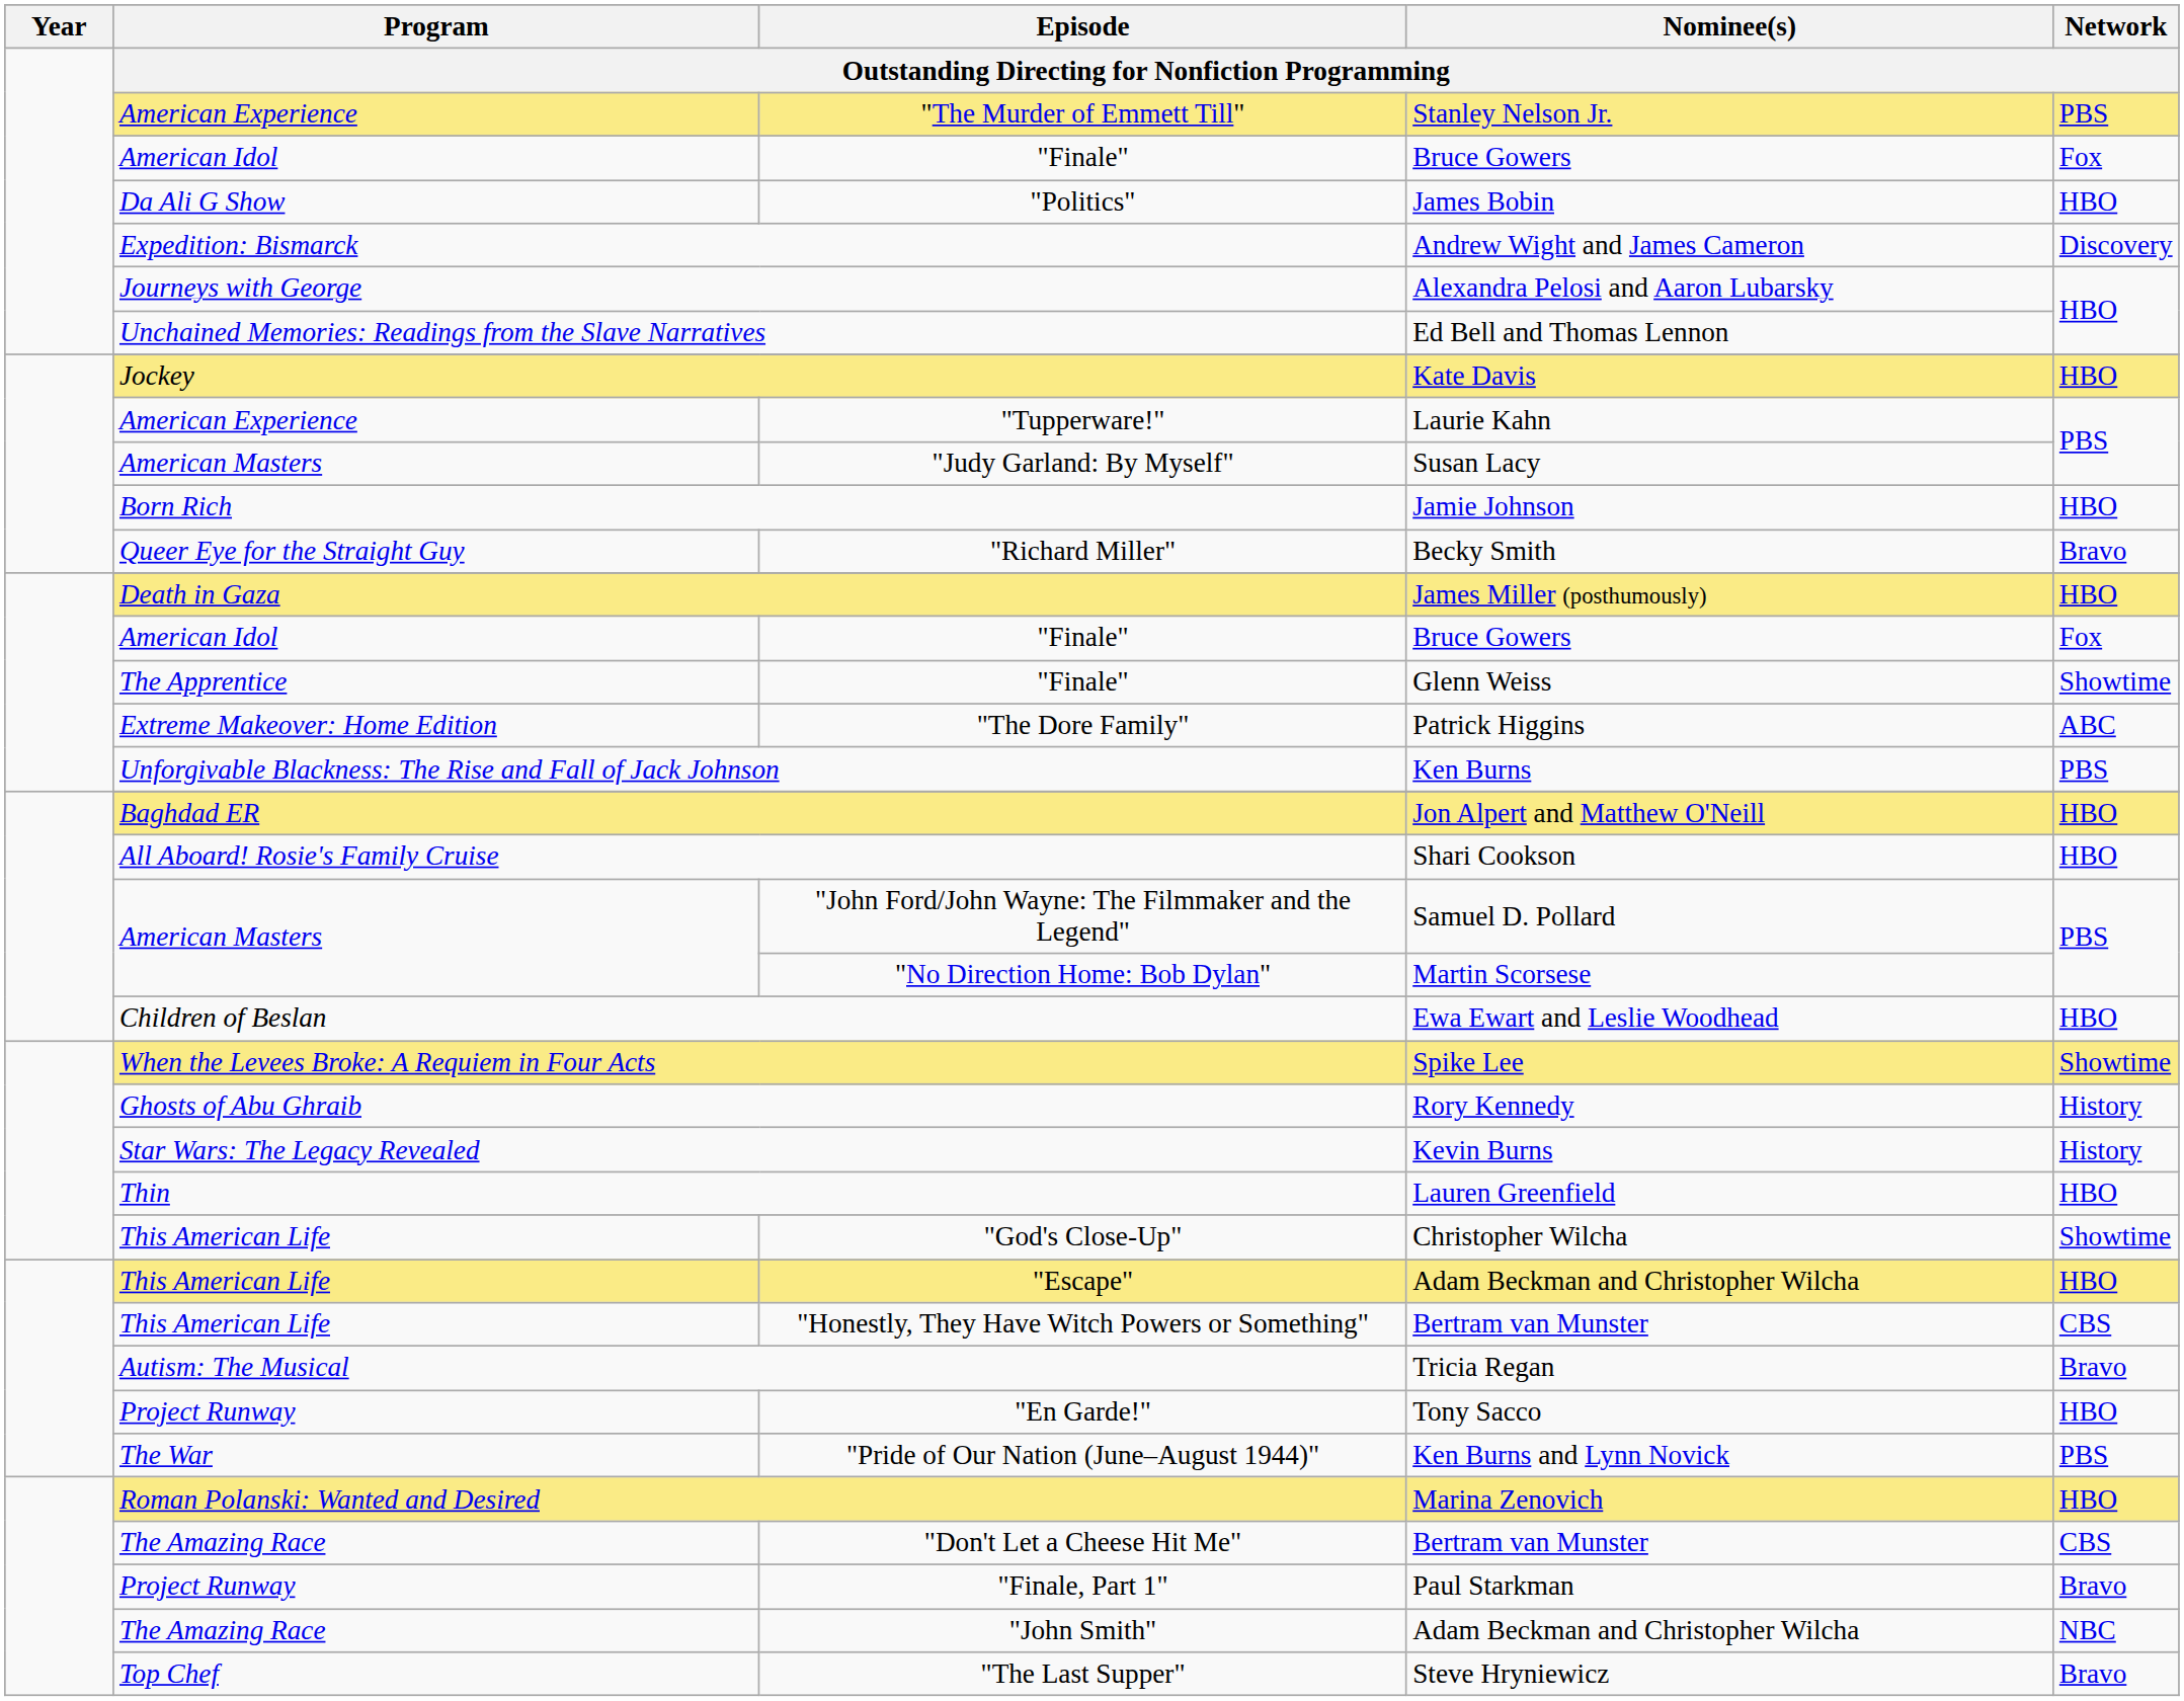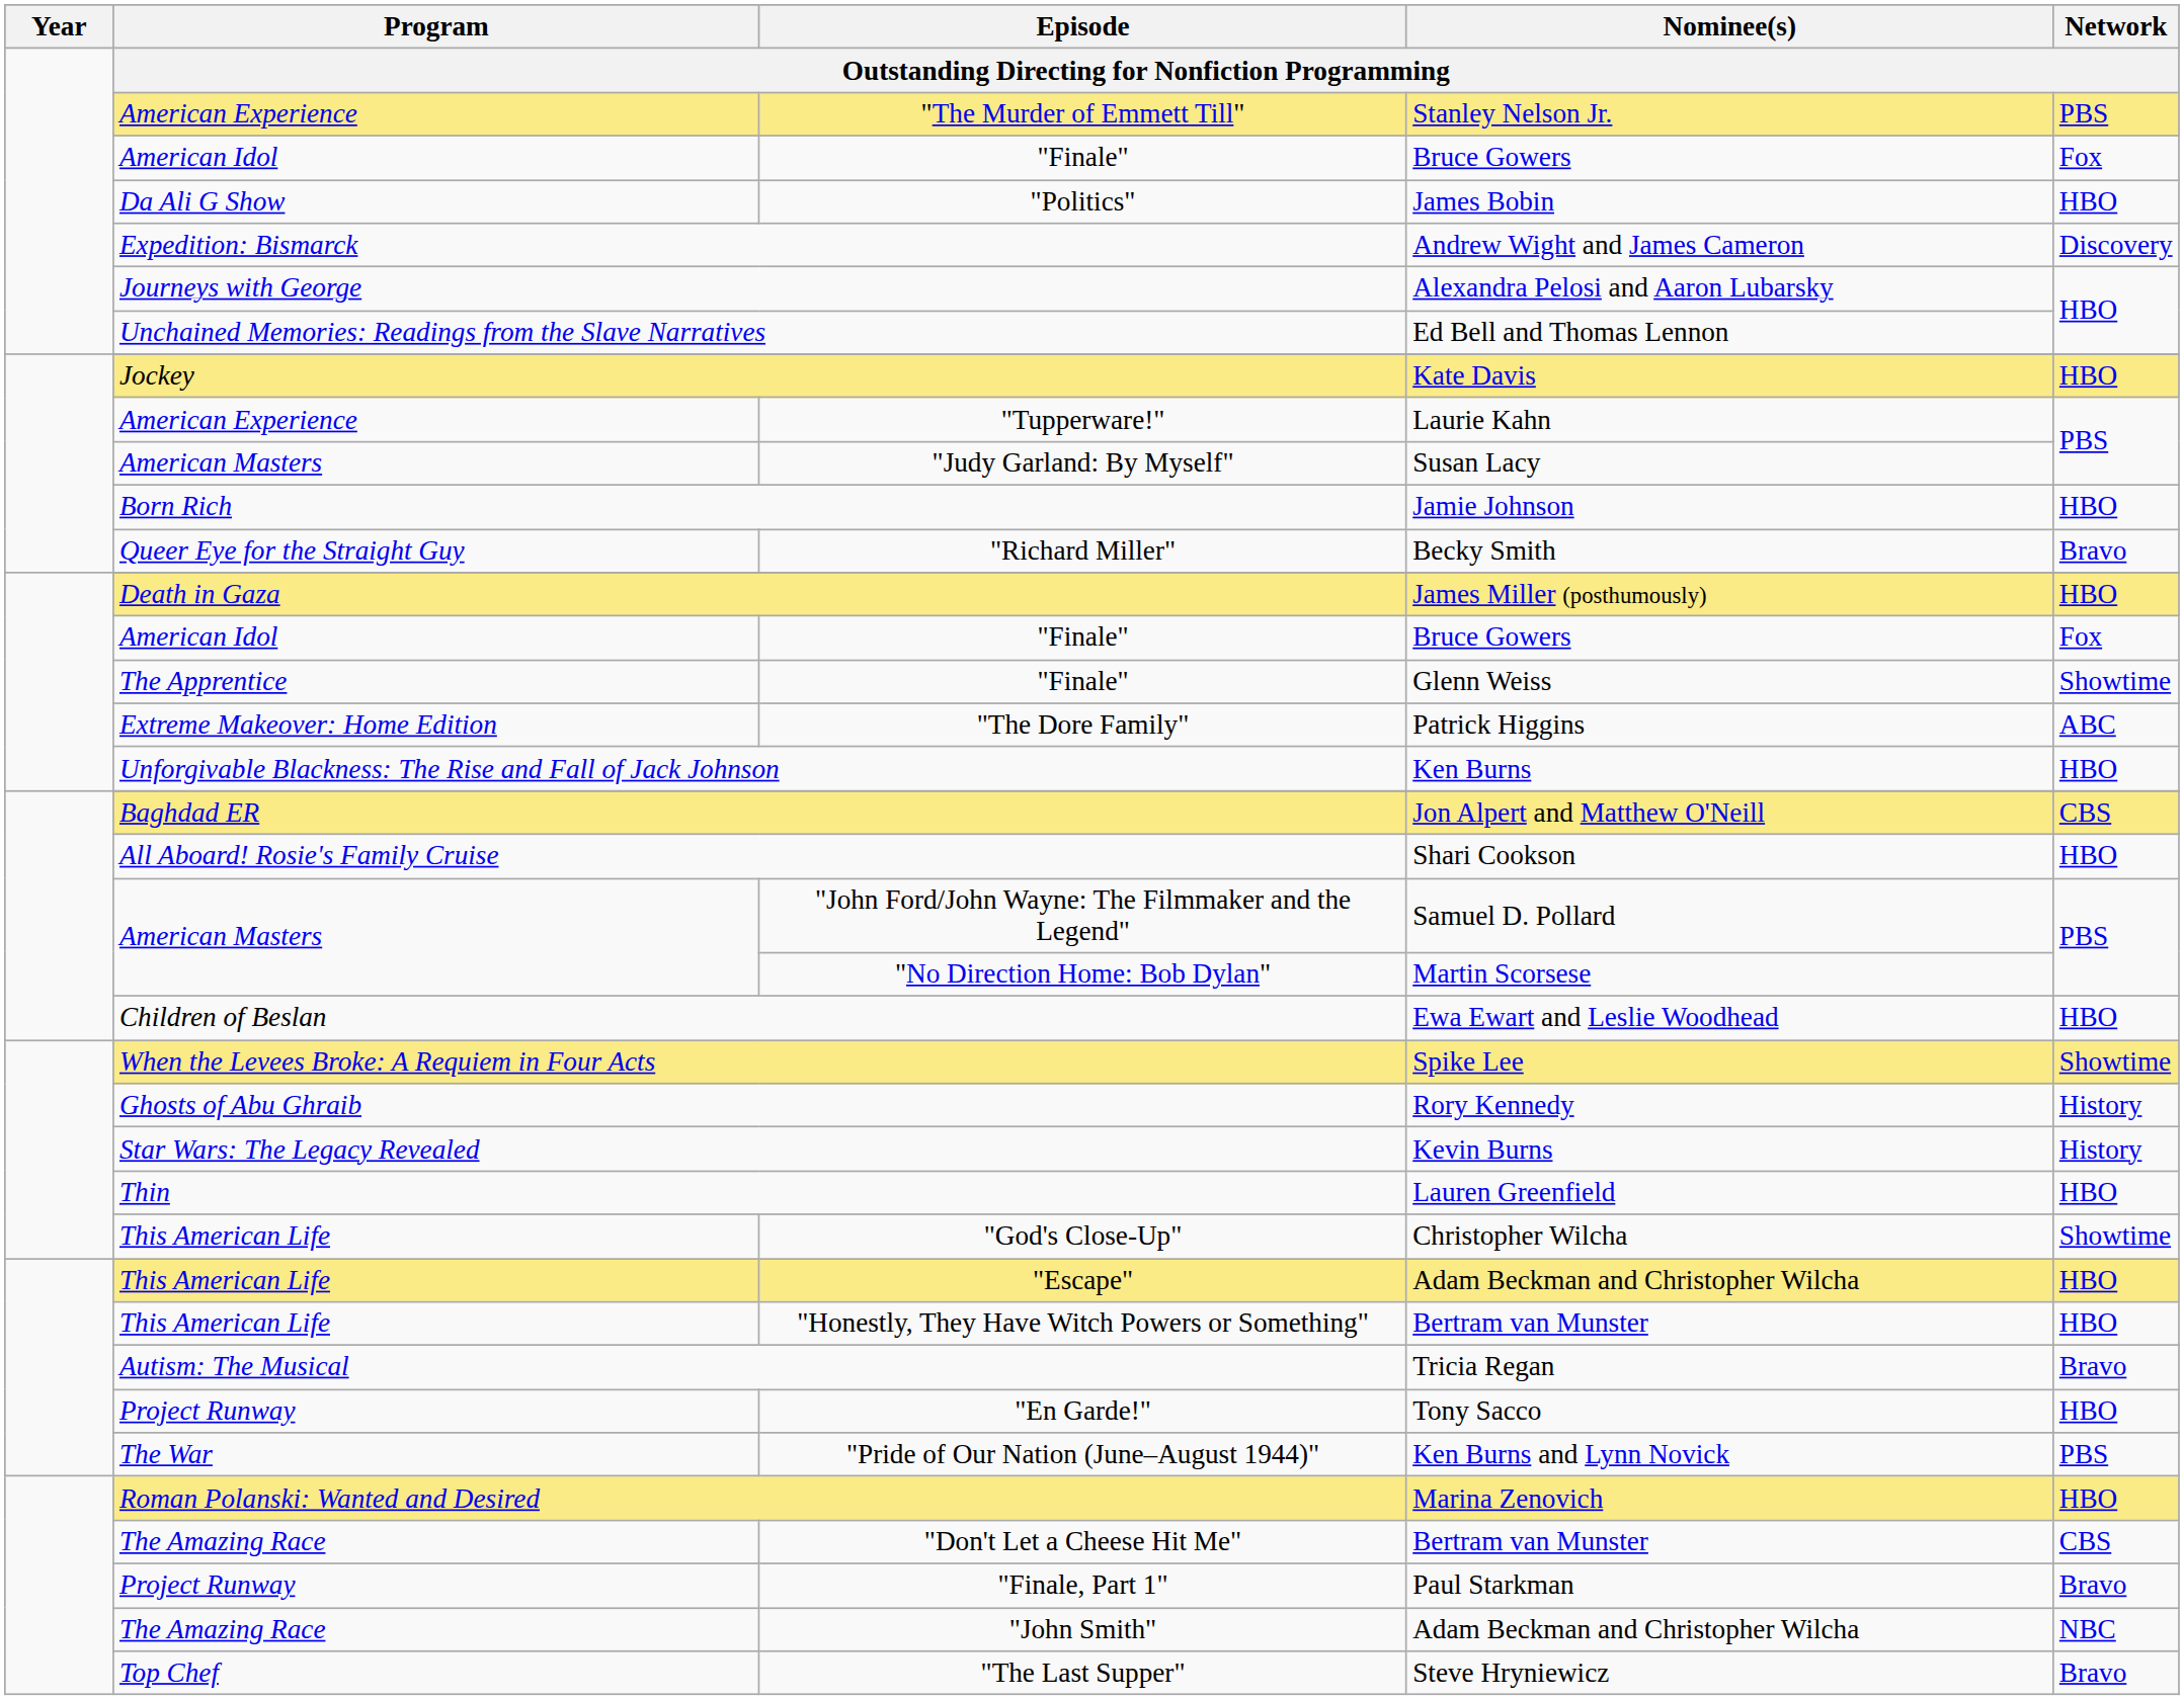Unforgivable Blackness: The Rise and Fall of Jack Johnson | Network: PBS -> HBO
Baghdad ER | Network: HBO -> CBS
"Honestly, They Have Witch Powers or Something" | Network: CBS -> HBO
